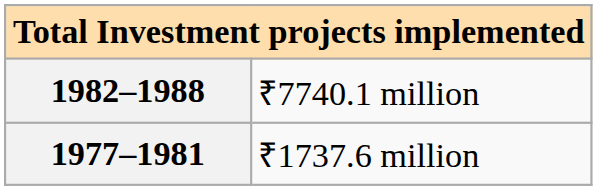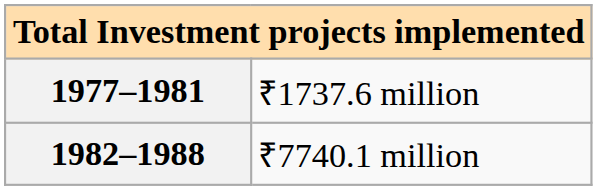rows swapped: 1977–1981 <-> 1982–1988
